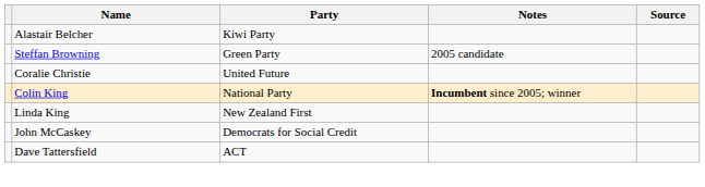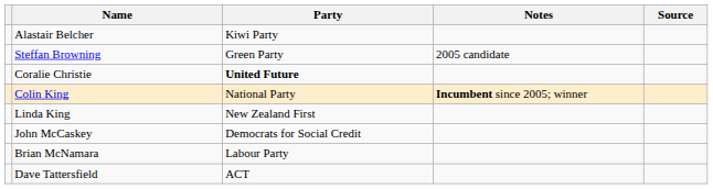Coralie Christie | Party: normal -> bold
+ row: Brian McNamara | Labour Party
